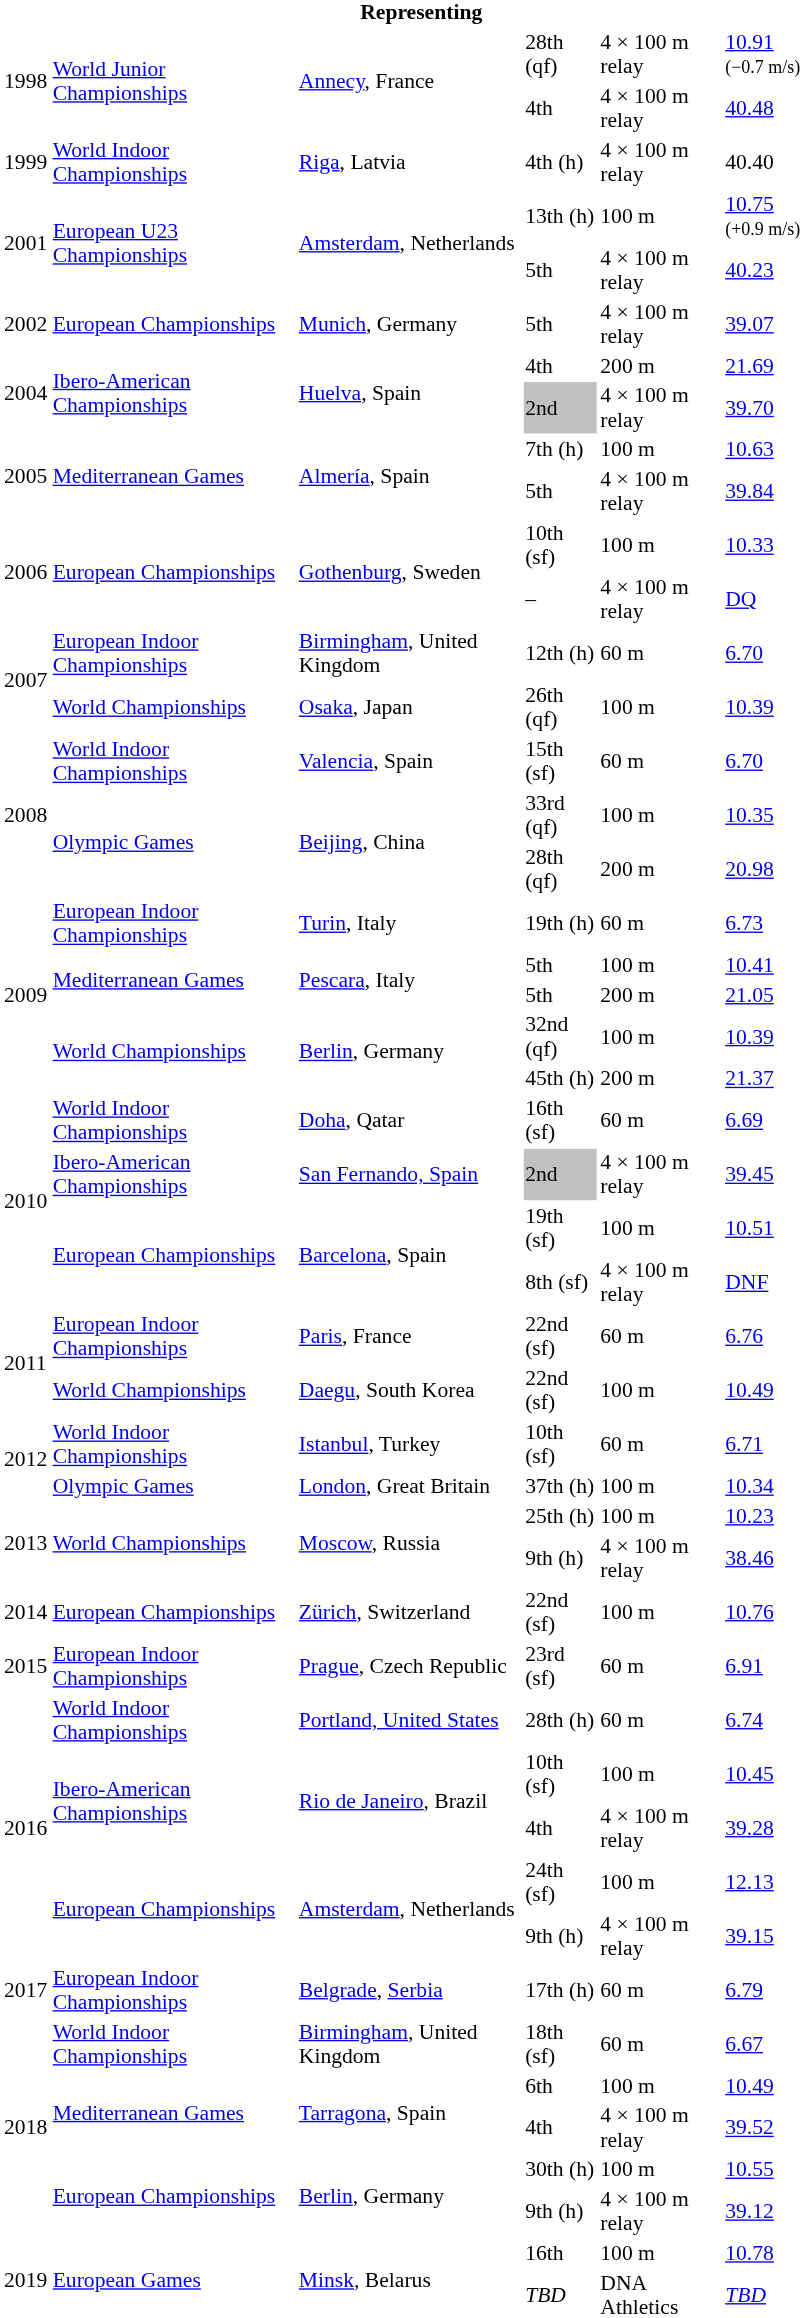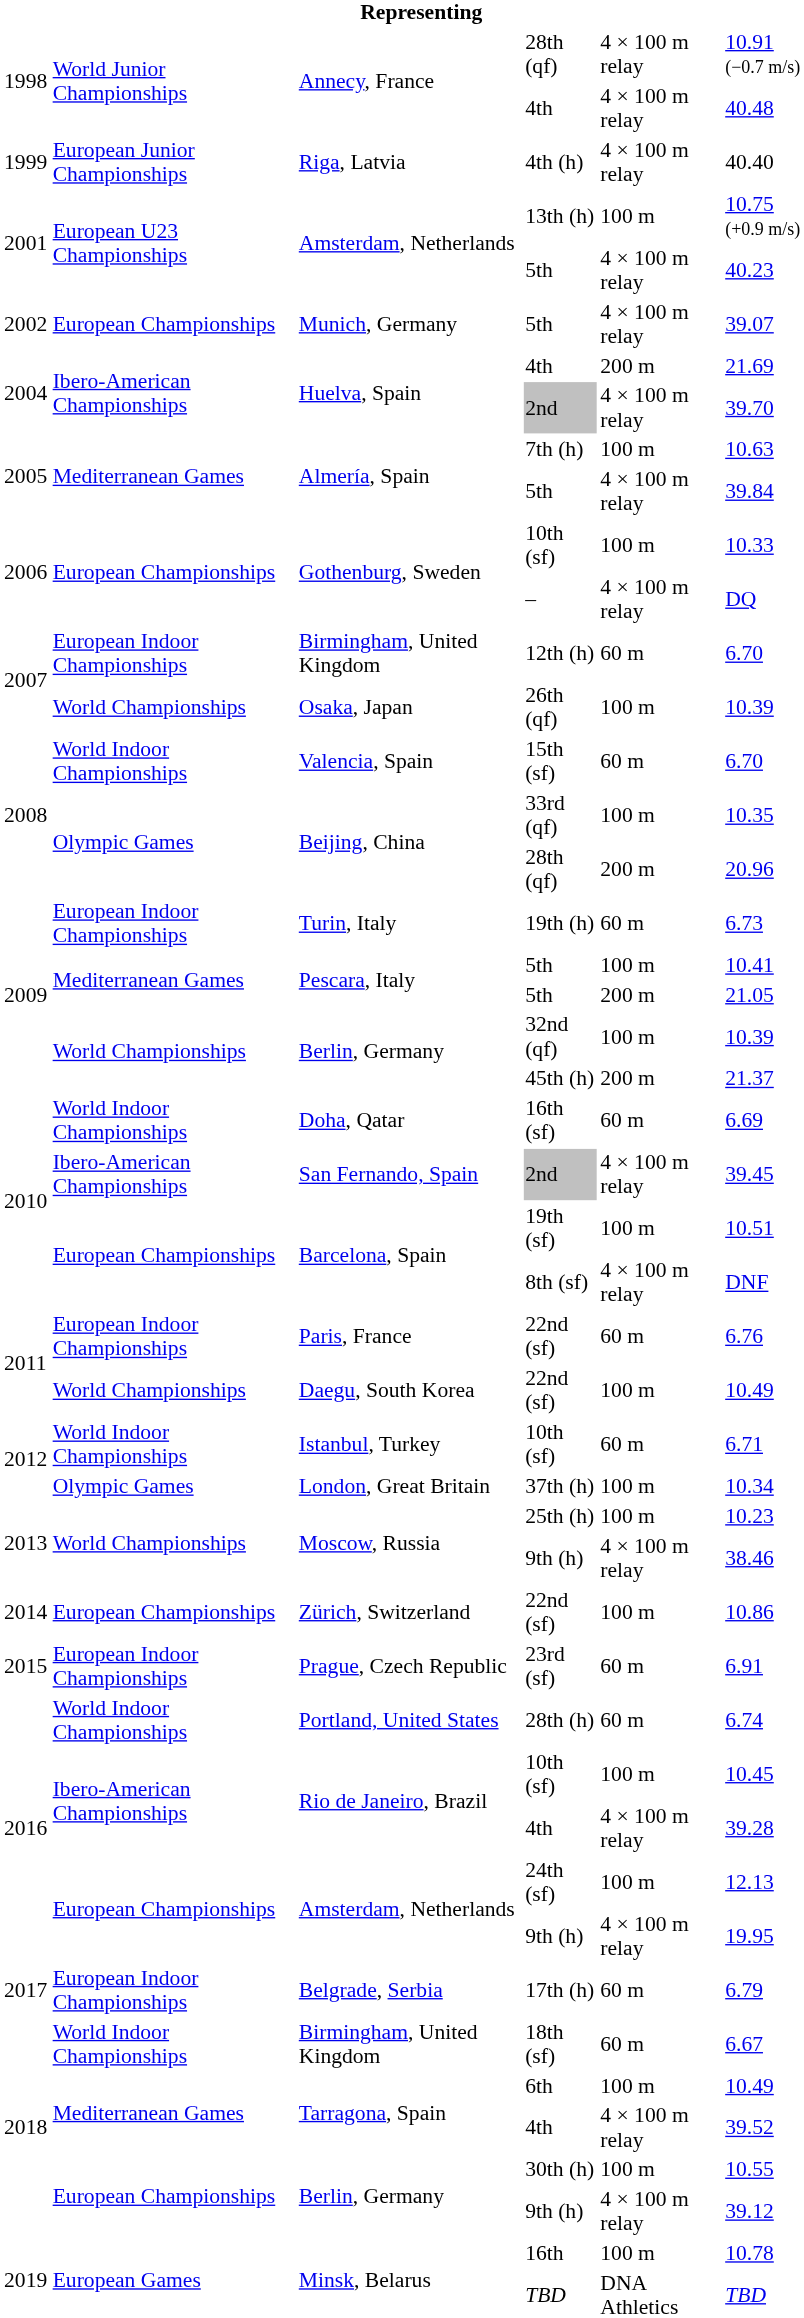4th (h) | column 2: World Indoor Championships -> European Junior Championships
Beijing, China / 28th (qf) | column 6: 20.98 -> 20.96
Zürich, Switzerland / 22nd (sf) | column 6: 10.76 -> 10.86
Amsterdam, Netherlands / 9th (h) | column 6: 39.15 -> 19.95
